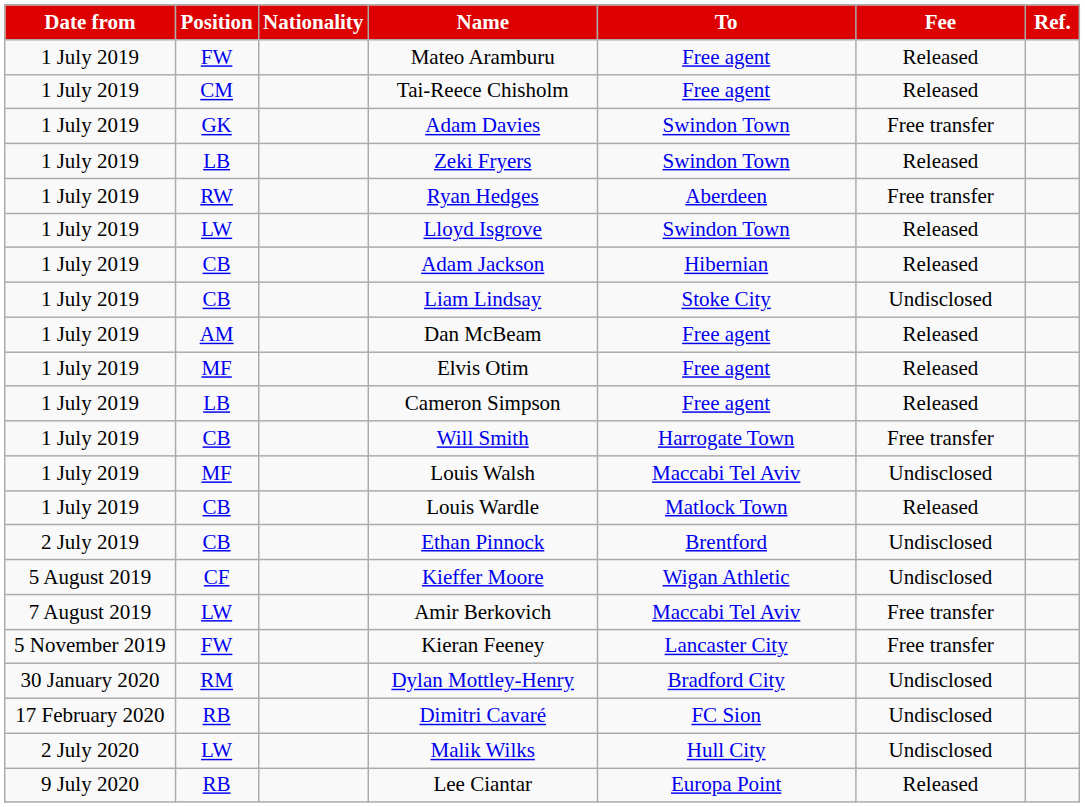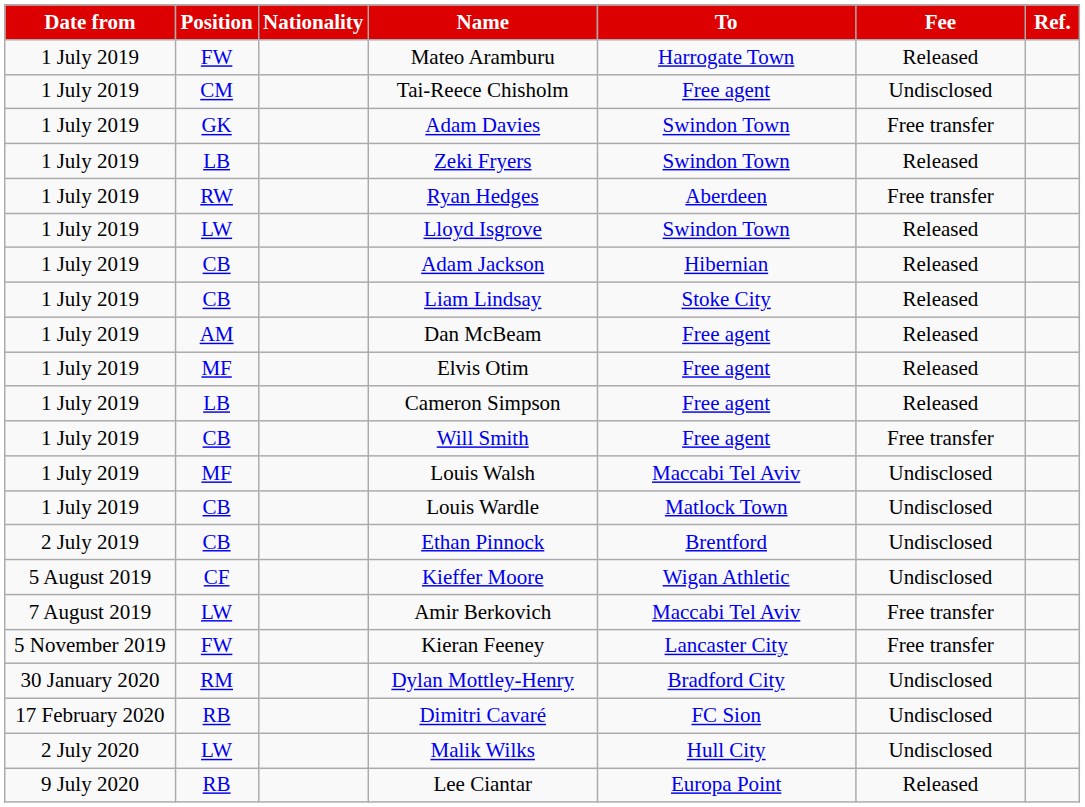Mateo Aramburu | To: Free agent -> Harrogate Town
Tai-Reece Chisholm | Fee: Released -> Undisclosed
Liam Lindsay | Fee: Undisclosed -> Released
Will Smith | To: Harrogate Town -> Free agent
Louis Wardle | Fee: Released -> Undisclosed
